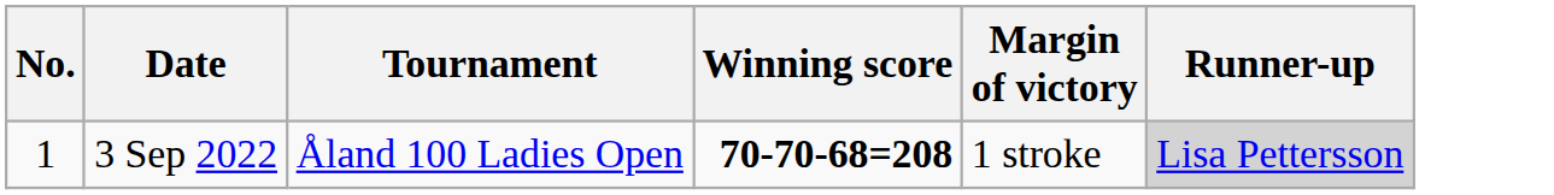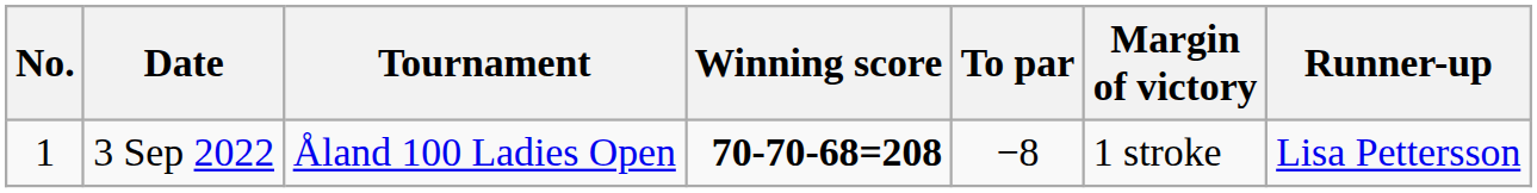+ column: To par | −8
3 Sep 2022 | Runner-up: lightgrey background -> no background
